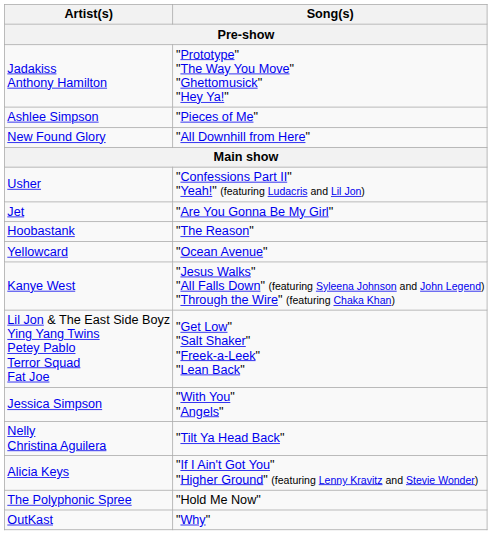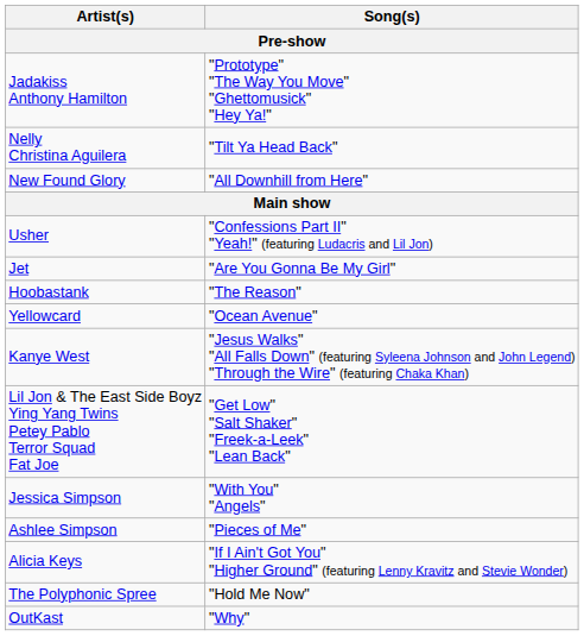rows swapped: Ashlee Simpson <-> Nelly Christina Aguilera
